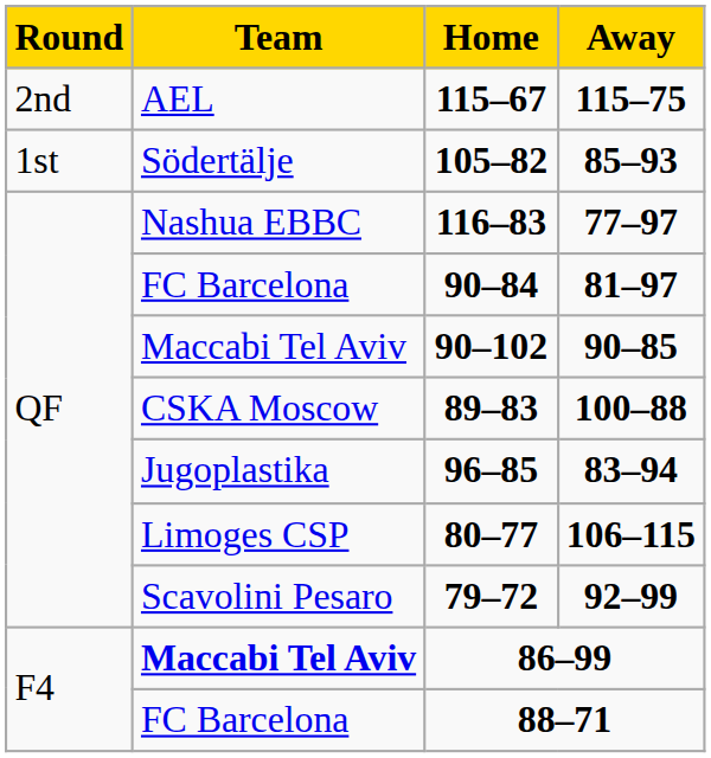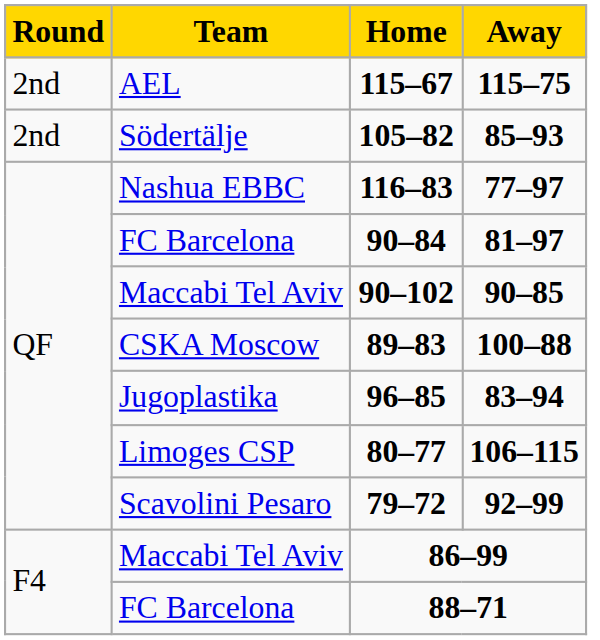105–82 | Round: 1st -> 2nd
86–99 | Team: bold -> normal
